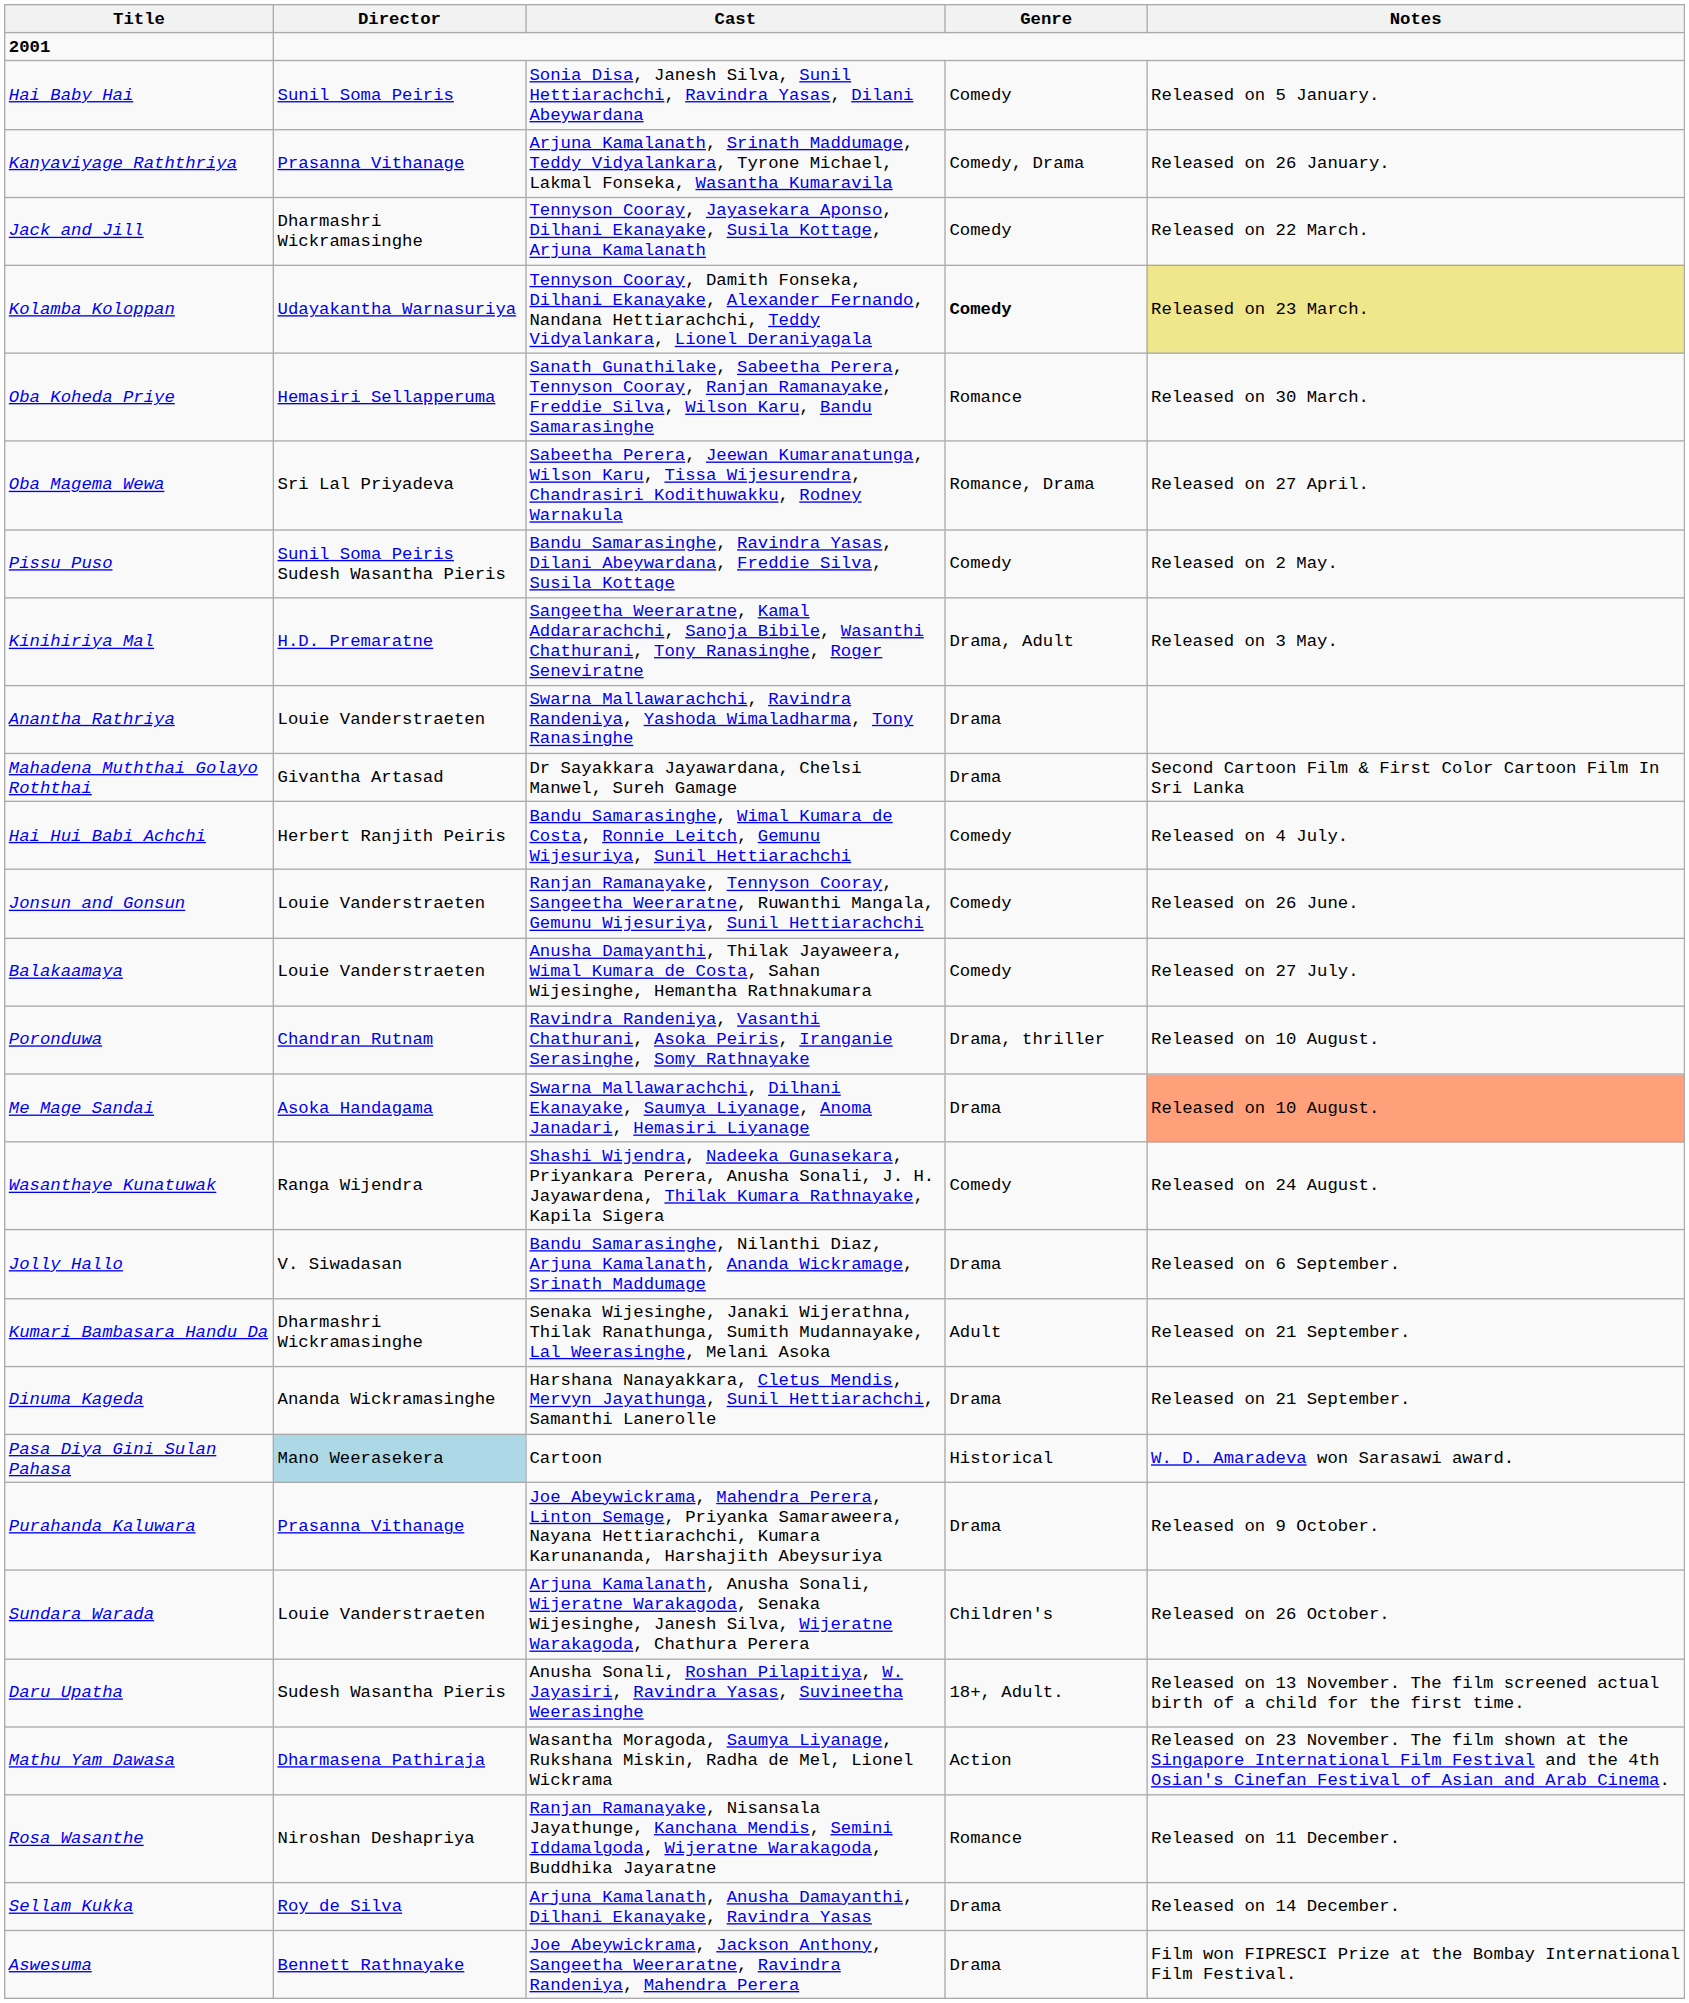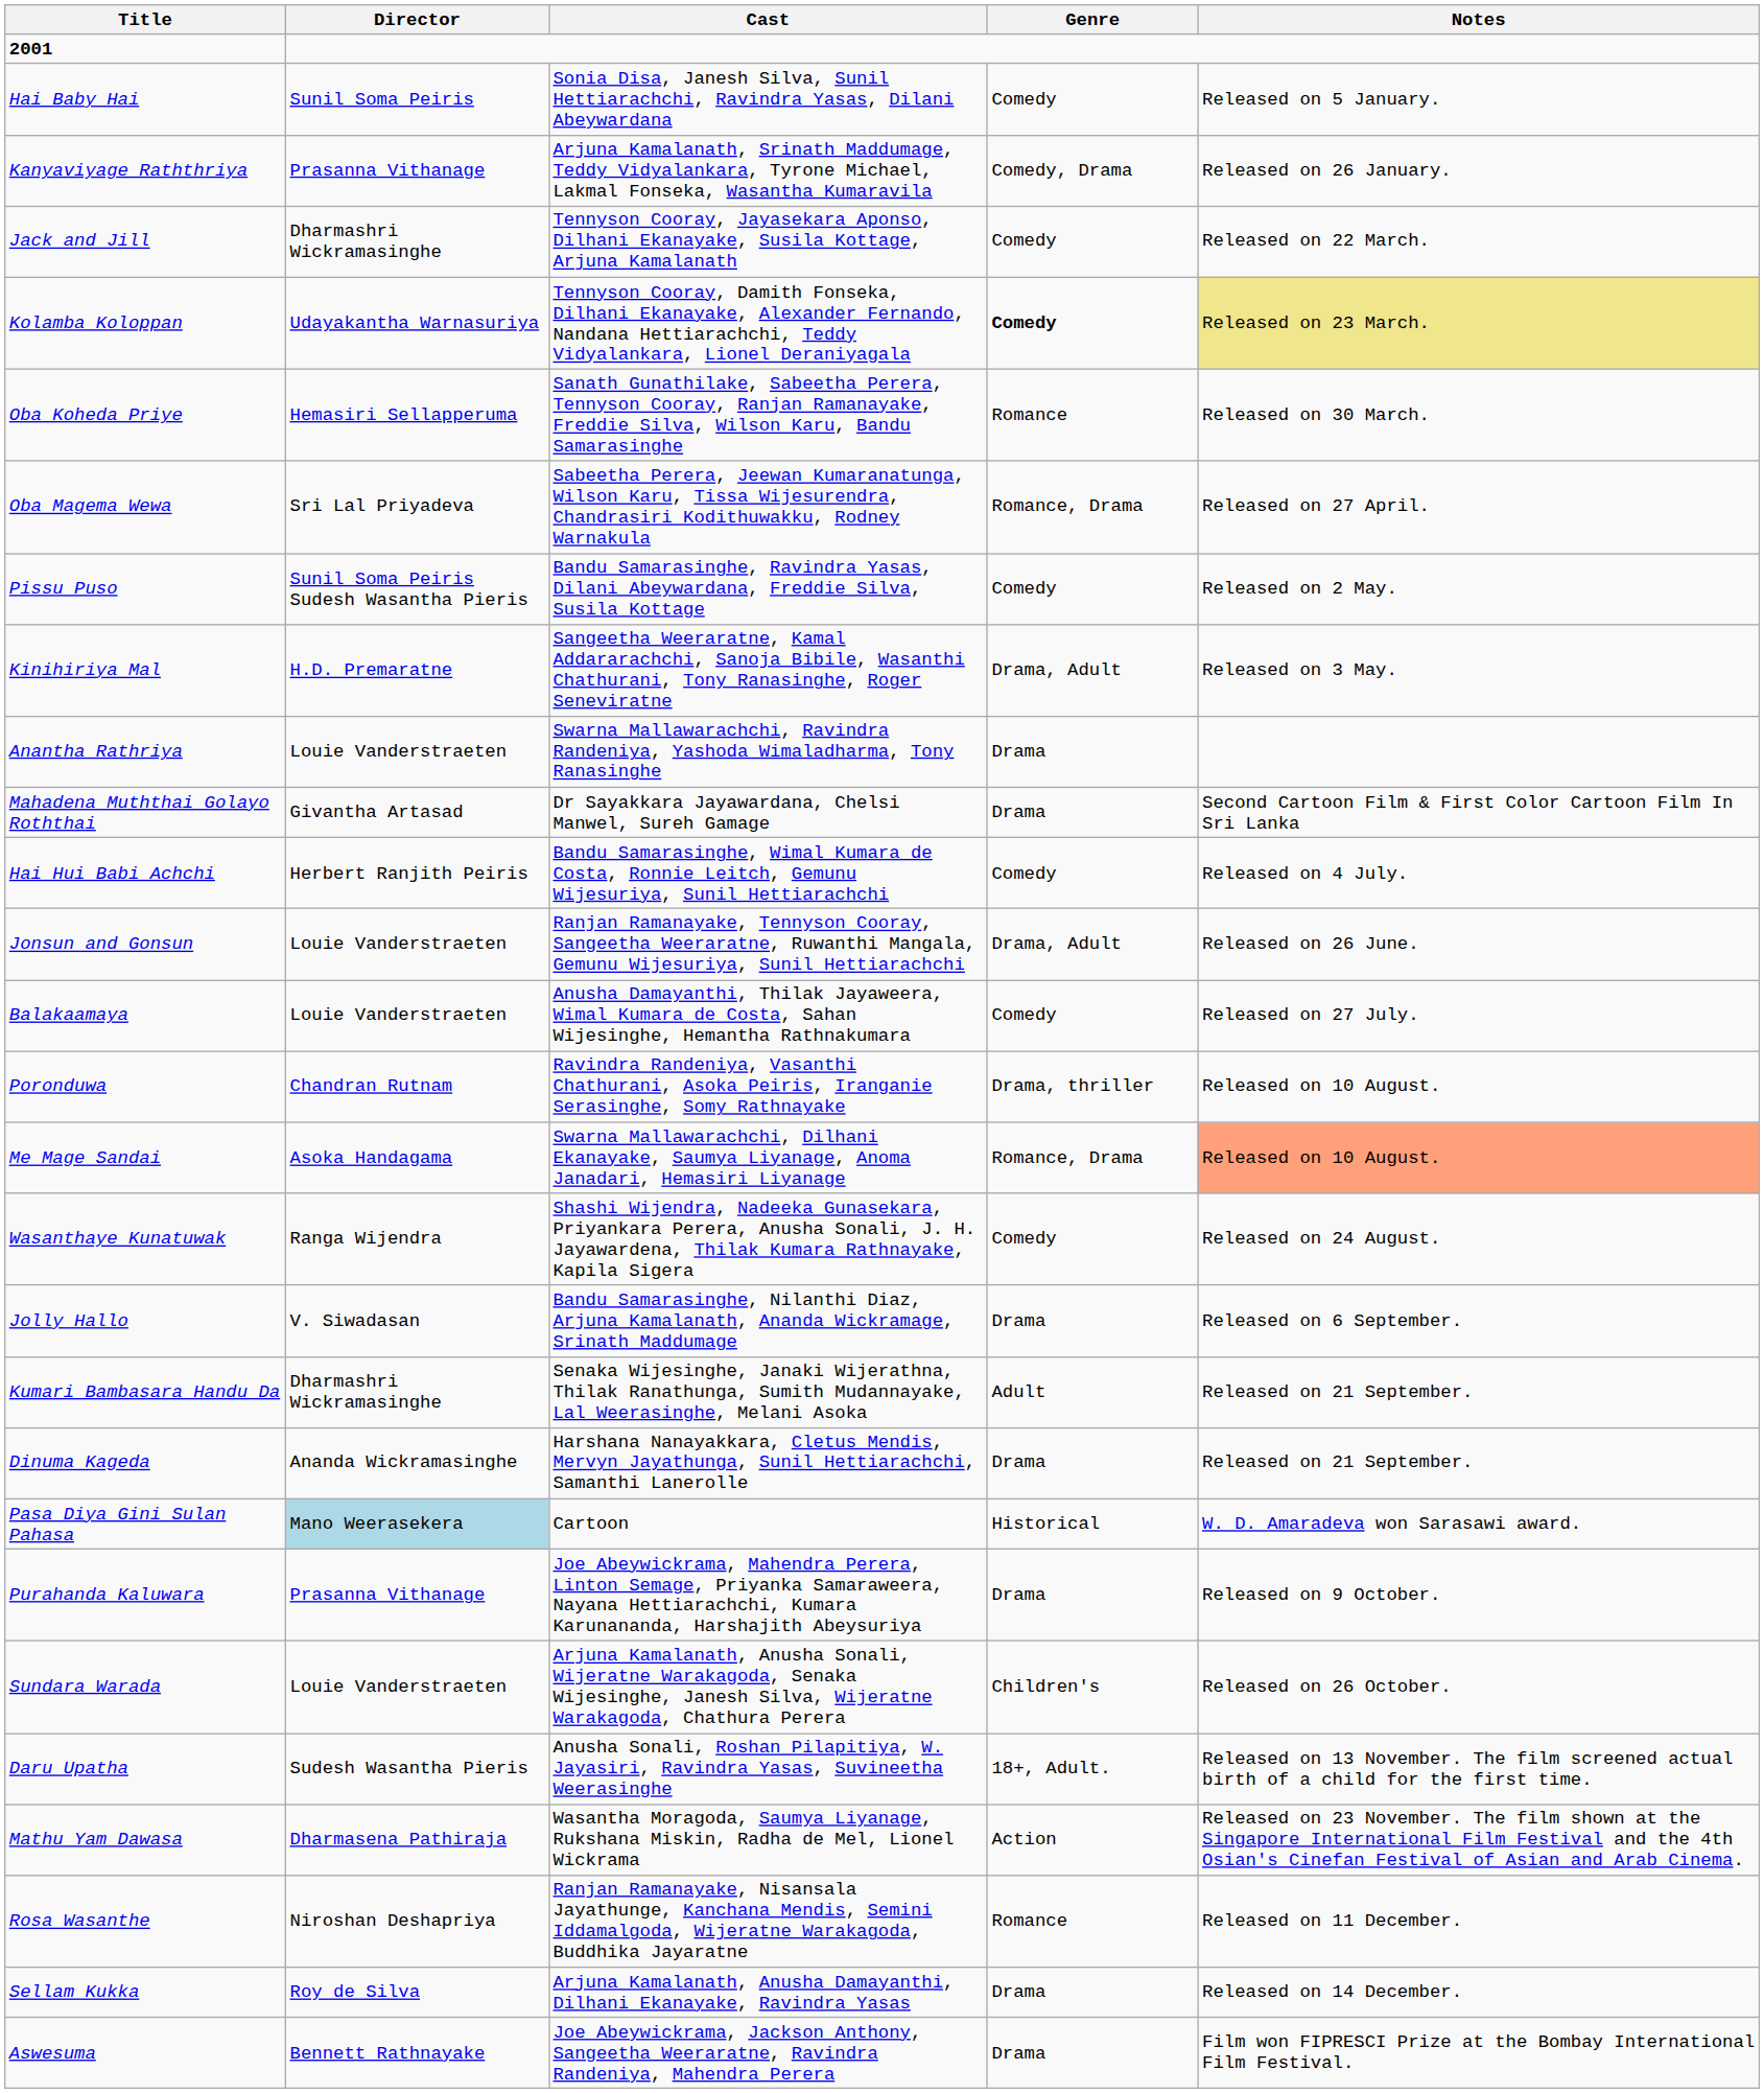Jonsun and Gonsun | Genre: Comedy -> Drama, Adult
Me Mage Sandai | Genre: Drama -> Romance, Drama
